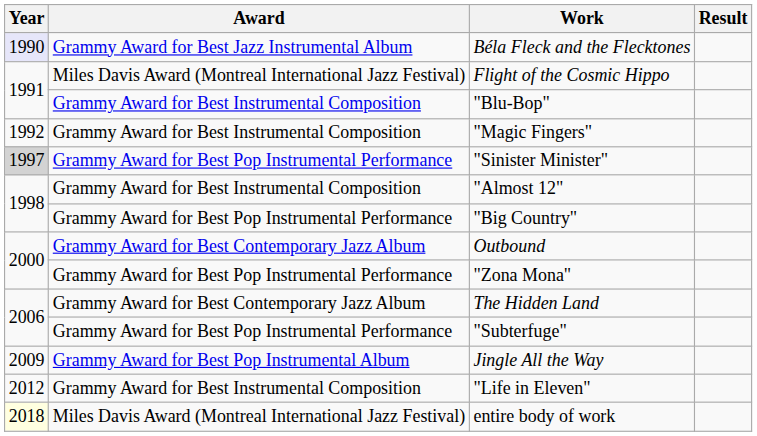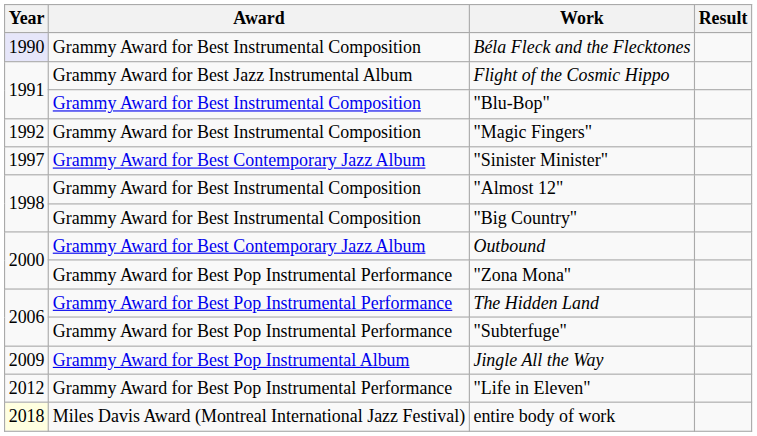Béla Fleck and the Flecktones | Award: Grammy Award for Best Jazz Instrumental Album -> Grammy Award for Best Instrumental Composition
Flight of the Cosmic Hippo | Award: Miles Davis Award (Montreal International Jazz Festival) -> Grammy Award for Best Jazz Instrumental Album
"Sinister Minister" | Year: lightgrey background -> no background
"Sinister Minister" | Award: Grammy Award for Best Pop Instrumental Performance -> Grammy Award for Best Contemporary Jazz Album
"Big Country" | Award: Grammy Award for Best Pop Instrumental Performance -> Grammy Award for Best Instrumental Composition
The Hidden Land | Award: Grammy Award for Best Contemporary Jazz Album -> Grammy Award for Best Pop Instrumental Performance
"Life in Eleven" | Award: Grammy Award for Best Instrumental Composition -> Grammy Award for Best Pop Instrumental Performance
